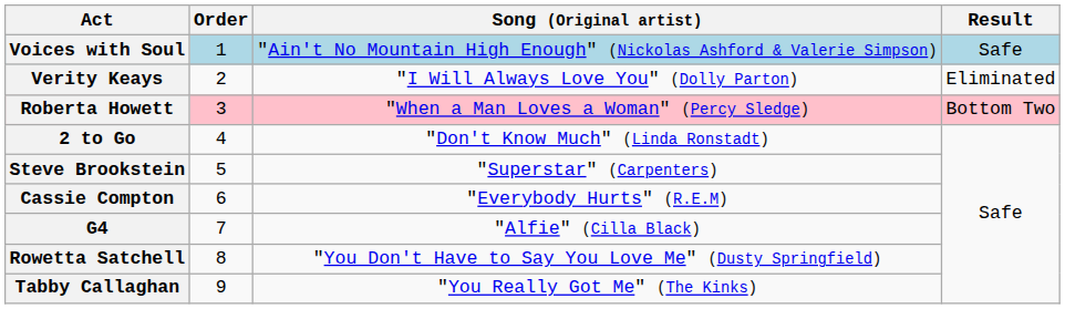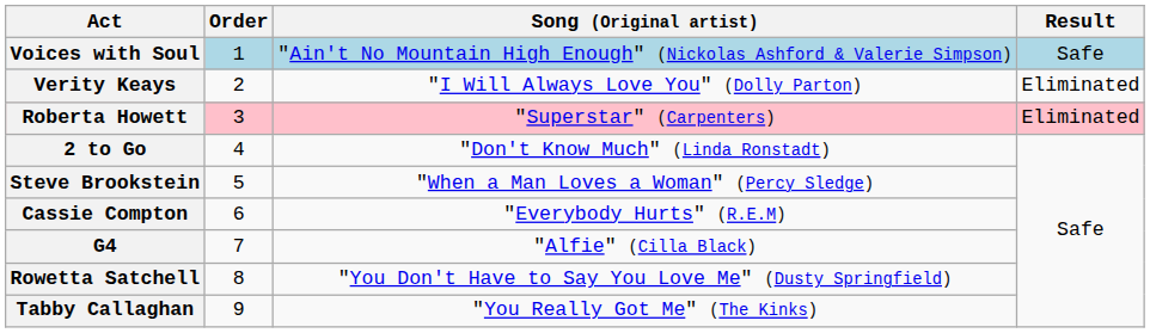Roberta Howett | Song (Original artist): "When a Man Loves a Woman" (Percy Sledge) -> "Superstar" (Carpenters)
Roberta Howett | Result: Bottom Two -> Eliminated
Steve Brookstein | Song (Original artist): "Superstar" (Carpenters) -> "When a Man Loves a Woman" (Percy Sledge)
